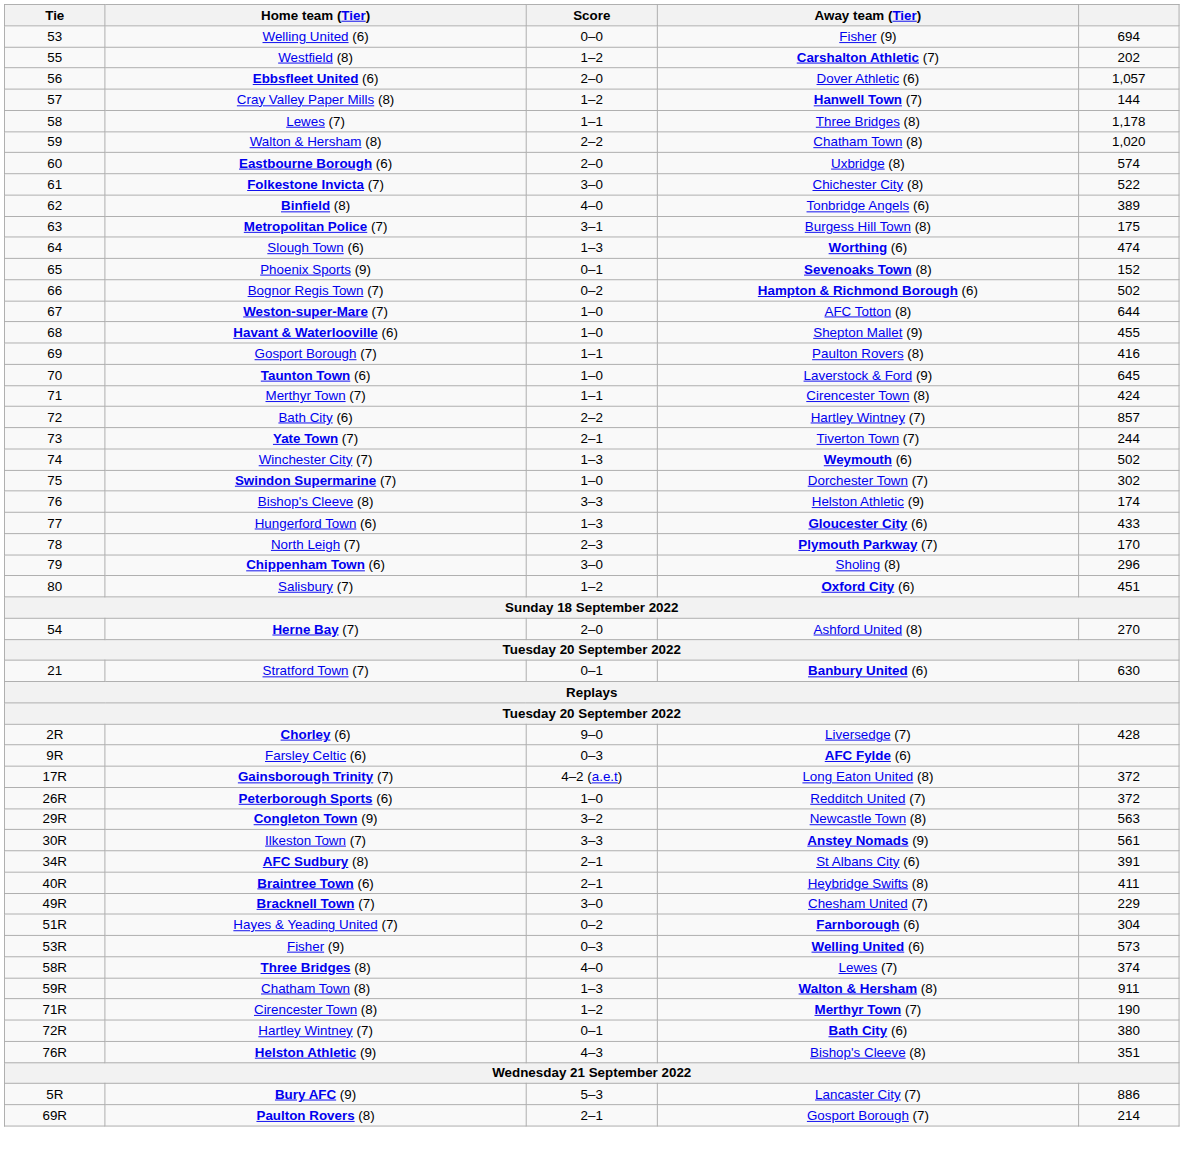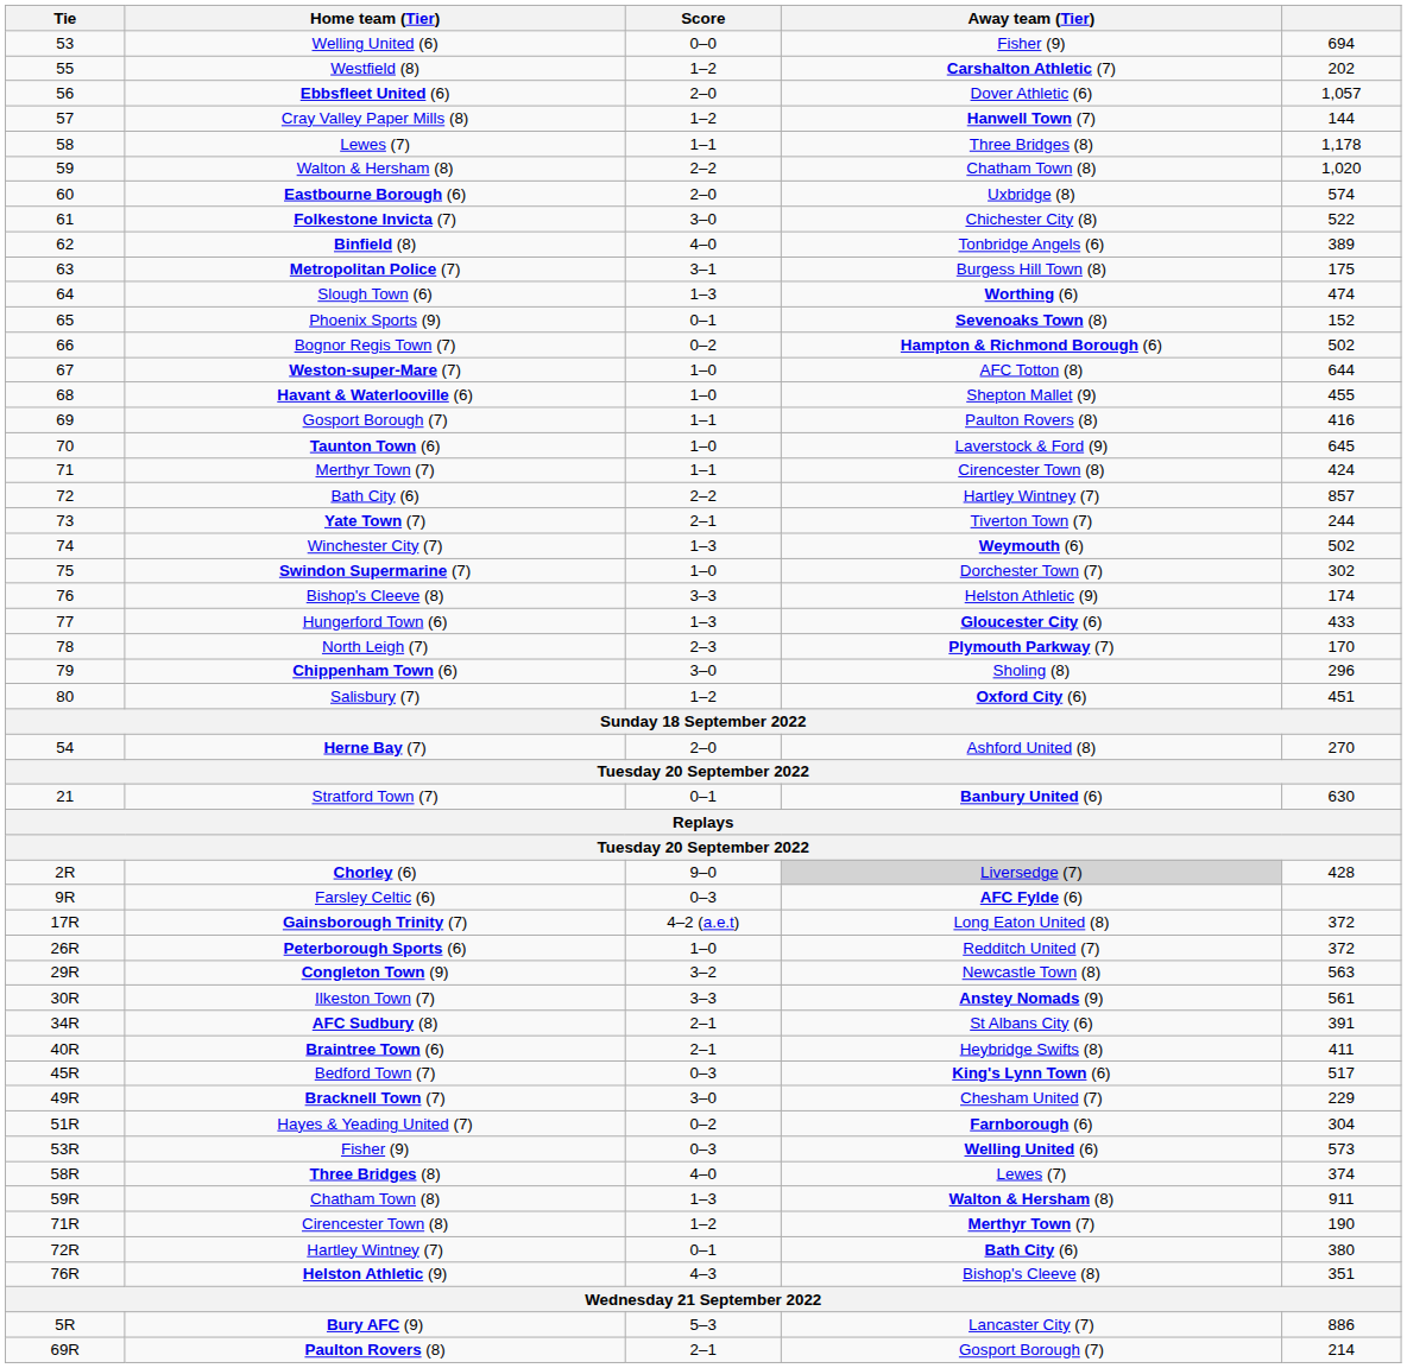Chorley (6) | Away team (Tier): no background -> lightgrey background
+ row: 45R | Bedford Town (7) | 0–3 | King's Lynn Town (6) | 517
